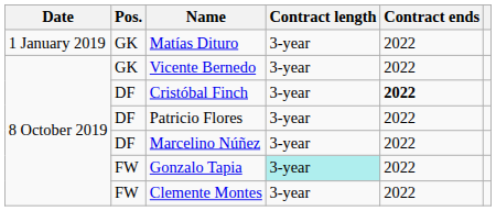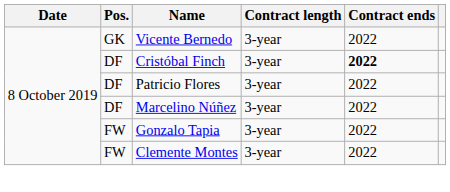- row: 1 January 2019 | GK | Matías Dituro | 3-year | 2022
Gonzalo Tapia | Contract length: paleturquoise background -> no background
